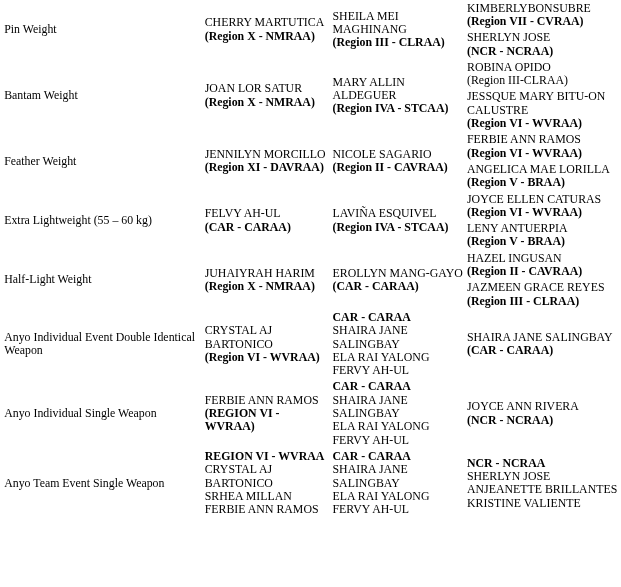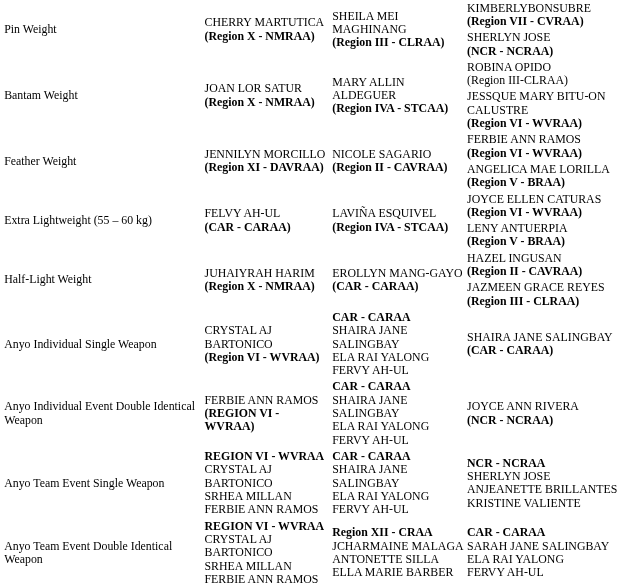SHAIRA JANE SALINGBAY (CAR - CARAA) | column 1: Anyo Individual Event Double Identical Weapon -> Anyo Individual Single Weapon
JOYCE ANN RIVERA (NCR - NCRAA) | column 1: Anyo Individual Single Weapon -> Anyo Individual Event Double Identical Weapon
+ row: Anyo Team Event Double Identical Weapon | REGION VI - WVRAA CRYSTAL AJ BARTONICO SRHEA MILLAN FERBIE ANN RAMOS | Region XII - CRAA JCHARMAINE MALAGA ANTONETTE SILLA ELLA MARIE BARBER | CAR - CARAA SARAH JANE SALINGBAY ELA RAI YALONG FERVY AH-UL
